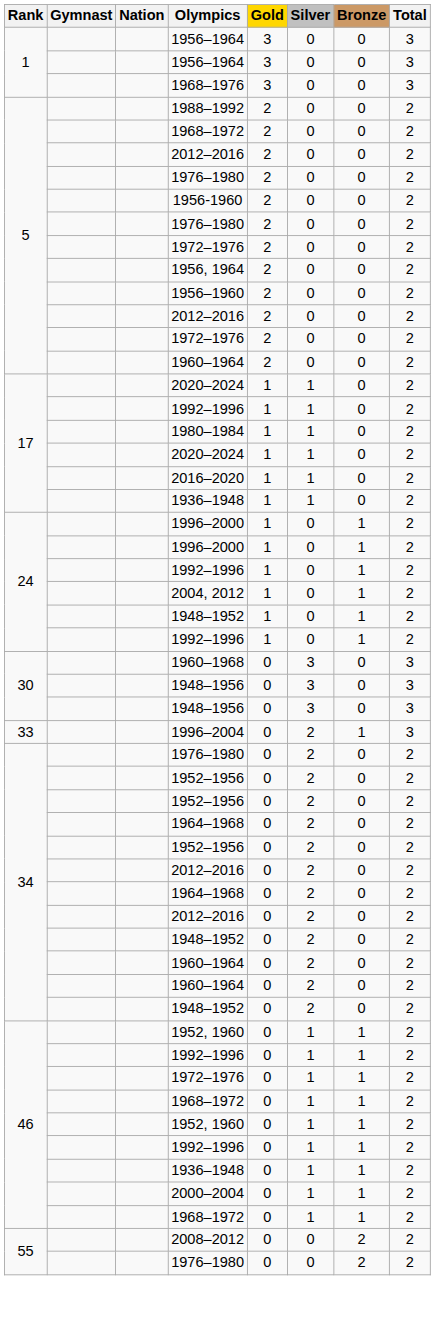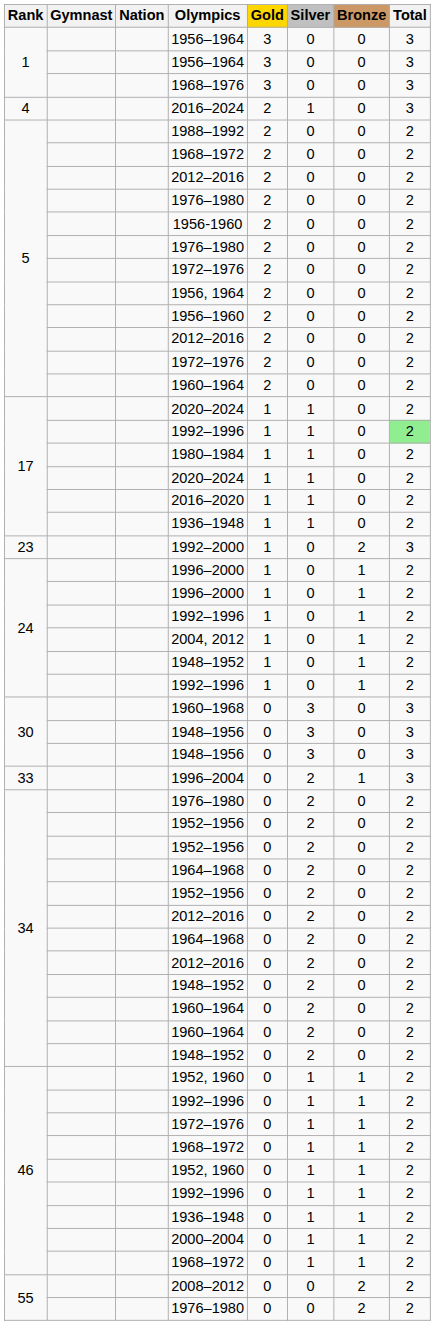+ row: 4 | 2016–2024 | 2 | 1 | 0 | 3
17 / 1992–1996 | Total: no background -> lightgreen background
+ row: 23 | 1992–2000 | 1 | 0 | 2 | 3
